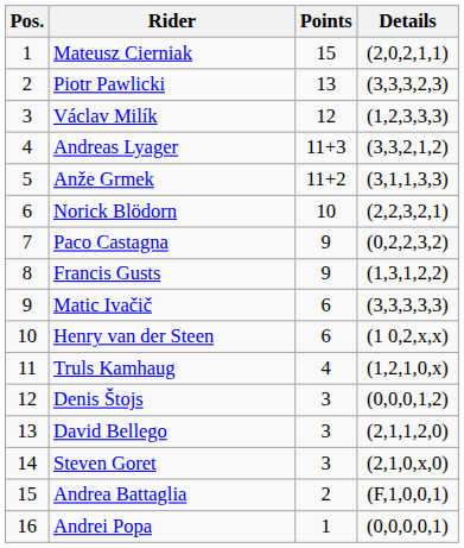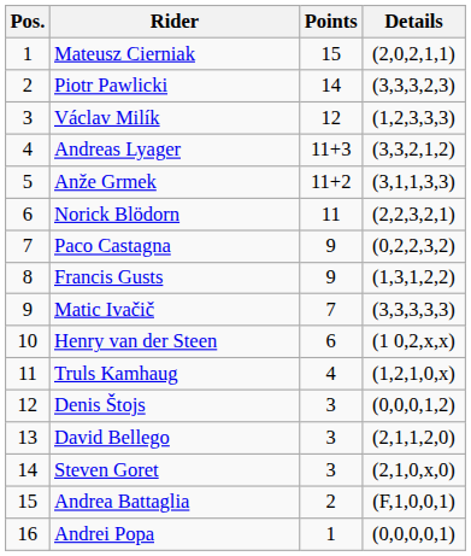Piotr Pawlicki | Points: 13 -> 14
Norick Blödorn | Points: 10 -> 11
Matic Ivačič | Points: 6 -> 7
